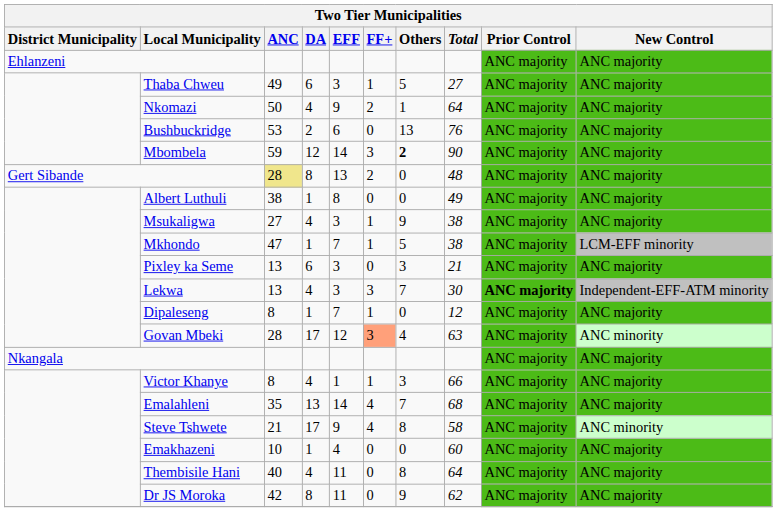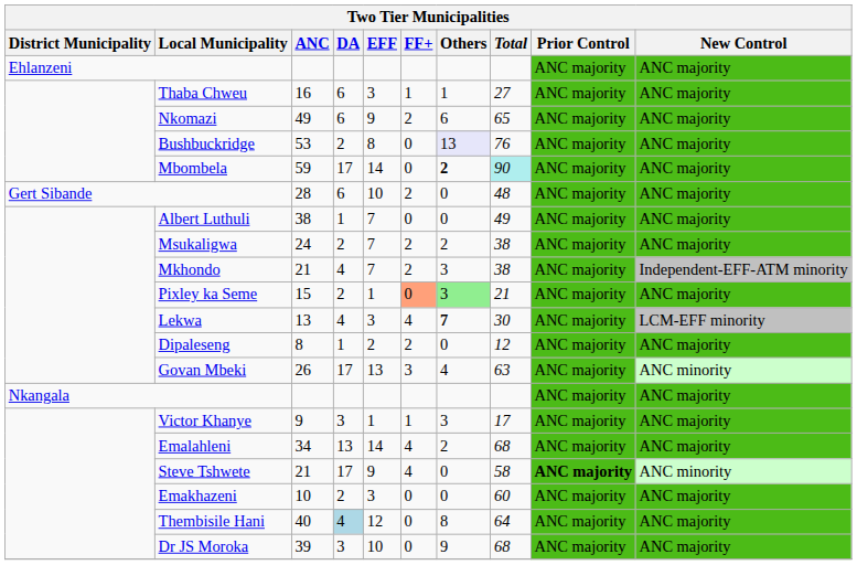Thaba Chweu | ANC: 49 -> 16
Thaba Chweu | Others: 5 -> 1
Nkomazi | ANC: 50 -> 49
Nkomazi | DA: 4 -> 6
Nkomazi | Others: 1 -> 6
Nkomazi | Total: 64 -> 65
Bushbuckridge | EFF: 6 -> 8
Bushbuckridge | Others: no background -> lavender background
Mbombela | DA: 12 -> 17
Mbombela | FF+: 3 -> 0
Mbombela | Total: no background -> paleturquoise background
Gert Sibande | ANC: khaki background -> no background
Gert Sibande | DA: 8 -> 6
Gert Sibande | EFF: 13 -> 10
Albert Luthuli | EFF: 8 -> 7
Msukaligwa | ANC: 27 -> 24
Msukaligwa | DA: 4 -> 2
Msukaligwa | EFF: 3 -> 7
Msukaligwa | FF+: 1 -> 2
Msukaligwa | Others: 9 -> 2
Mkhondo | ANC: 47 -> 21
Mkhondo | DA: 1 -> 4
Mkhondo | FF+: 1 -> 2
Mkhondo | Others: 5 -> 3
Mkhondo | New Control: LCM-EFF minority -> Independent-EFF-ATM minority
Pixley ka Seme | ANC: 13 -> 15
Pixley ka Seme | DA: 6 -> 2
Pixley ka Seme | EFF: 3 -> 1
Pixley ka Seme | FF+: no background -> lightsalmon background
Pixley ka Seme | Others: no background -> lightgreen background
Lekwa | FF+: 3 -> 4
Lekwa | Others: normal -> bold
Lekwa | Prior Control: bold -> normal
Lekwa | New Control: Independent-EFF-ATM minority -> LCM-EFF minority
Dipaleseng | EFF: 7 -> 2
Dipaleseng | FF+: 1 -> 2
Govan Mbeki | ANC: 28 -> 26
Govan Mbeki | EFF: 12 -> 13
Govan Mbeki | FF+: lightsalmon background -> no background
Victor Khanye | ANC: 8 -> 9
Victor Khanye | DA: 4 -> 3
Victor Khanye | Total: 66 -> 17
Emalahleni | ANC: 35 -> 34
Emalahleni | Others: 7 -> 2
Steve Tshwete | Others: 8 -> 0
Steve Tshwete | Prior Control: normal -> bold
Emakhazeni | DA: 1 -> 2
Emakhazeni | EFF: 4 -> 3
Thembisile Hani | DA: no background -> lightblue background
Thembisile Hani | EFF: 11 -> 12
Dr JS Moroka | ANC: 42 -> 39
Dr JS Moroka | DA: 8 -> 3
Dr JS Moroka | EFF: 11 -> 10
Dr JS Moroka | Total: 62 -> 68
